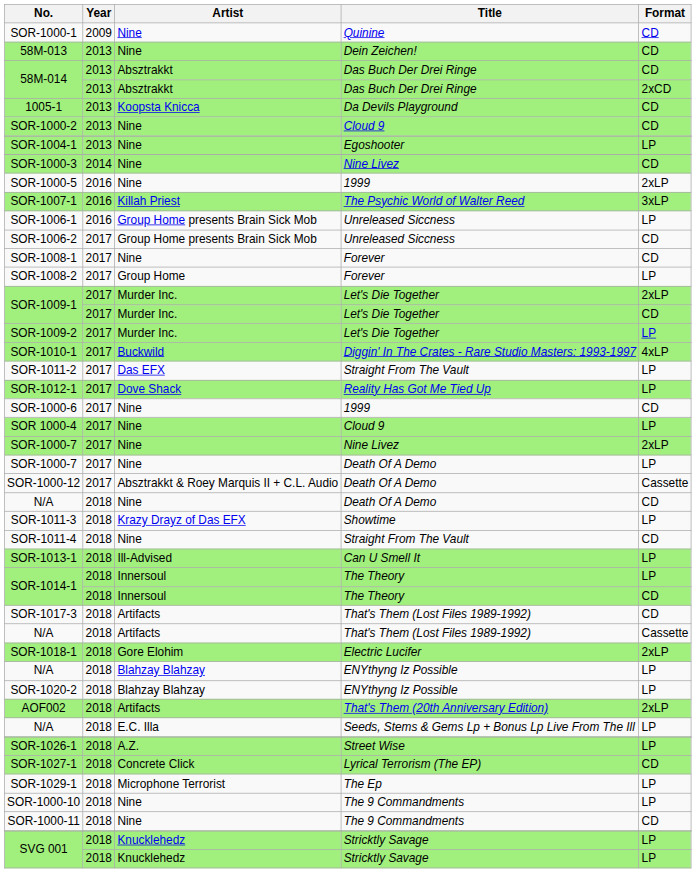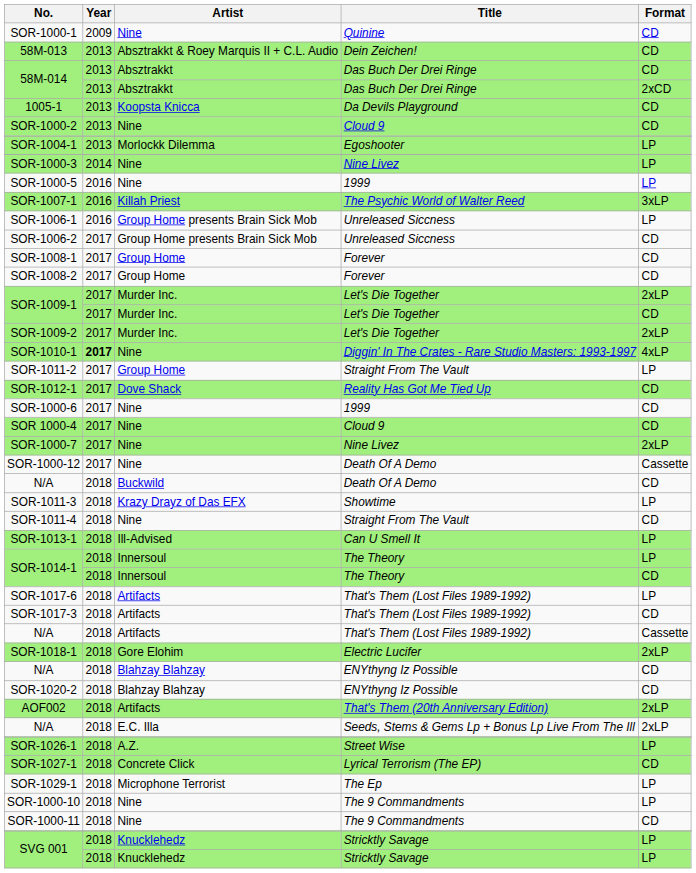58M-013 | Artist: Nine -> Absztrakkt & Roey Marquis II + C.L. Audio
SOR-1004-1 | Artist: Nine -> Morlockk Dilemma
SOR-1000-3 | Format: CD -> LP
SOR-1000-5 | Format: 2xLP -> LP
SOR-1008-1 | Artist: Nine -> Group Home
SOR-1008-2 | Format: LP -> CD
SOR-1009-2 | Format: LP -> 2xLP
SOR-1010-1 | Year: normal -> bold
SOR-1010-1 | Artist: Buckwild -> Nine
SOR-1011-2 | Artist: Das EFX -> Group Home
SOR-1012-1 | Format: LP -> CD
SOR 1000-4 | Format: LP -> CD
- row: SOR-1000-7 | 2017 | Nine | Death Of A Demo | LP
SOR-1000-12 | Artist: Absztrakkt & Roey Marquis II + C.L. Audio -> Nine
N/A / Death Of A Demo | Artist: Nine -> Buckwild
+ row: SOR-1017-6 | 2018 | Artifacts | That's Them (Lost Files 1989-1992) | LP
N/A / ENYthyng Iz Possible | Format: LP -> CD
SOR-1020-2 | Format: LP -> CD
N/A / Seeds, Stems & Gems Lp + Bonus Lp Live From The Ill | Format: LP -> 2xLP
